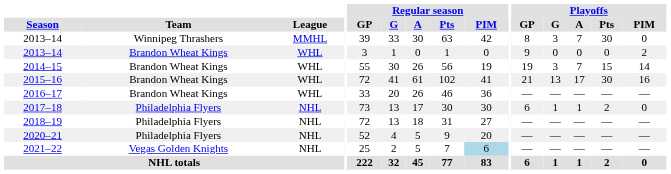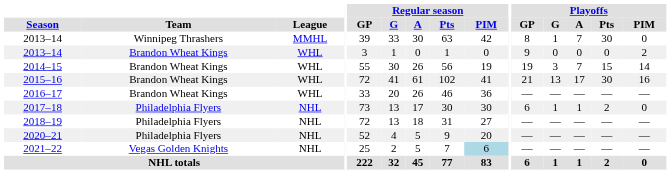2013–14 / Winnipeg Thrashers | Playoffs / G: 3 -> 1
